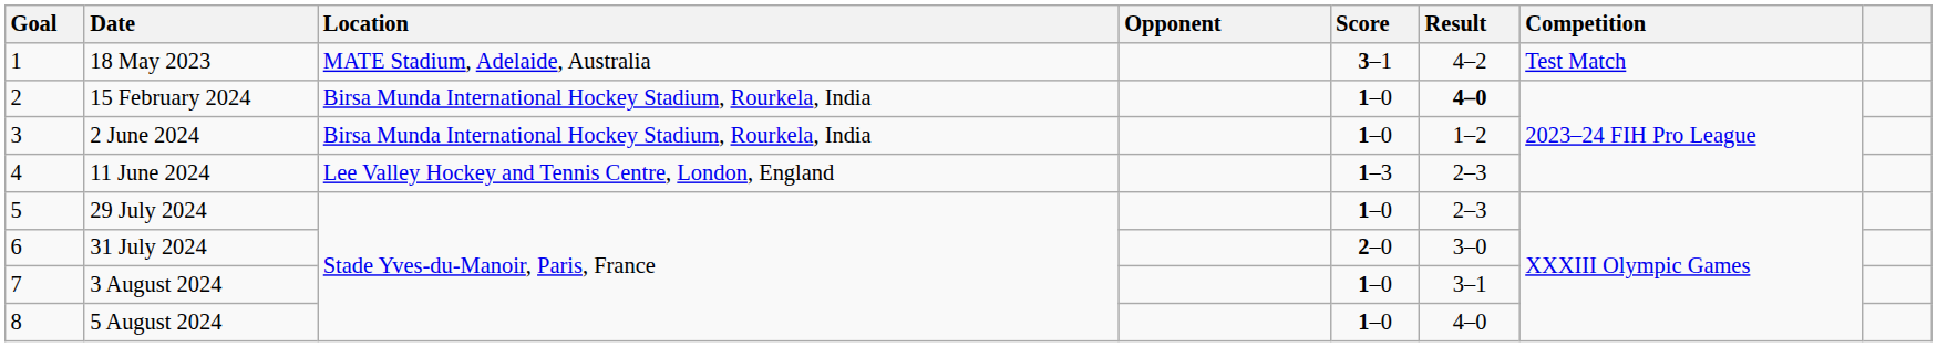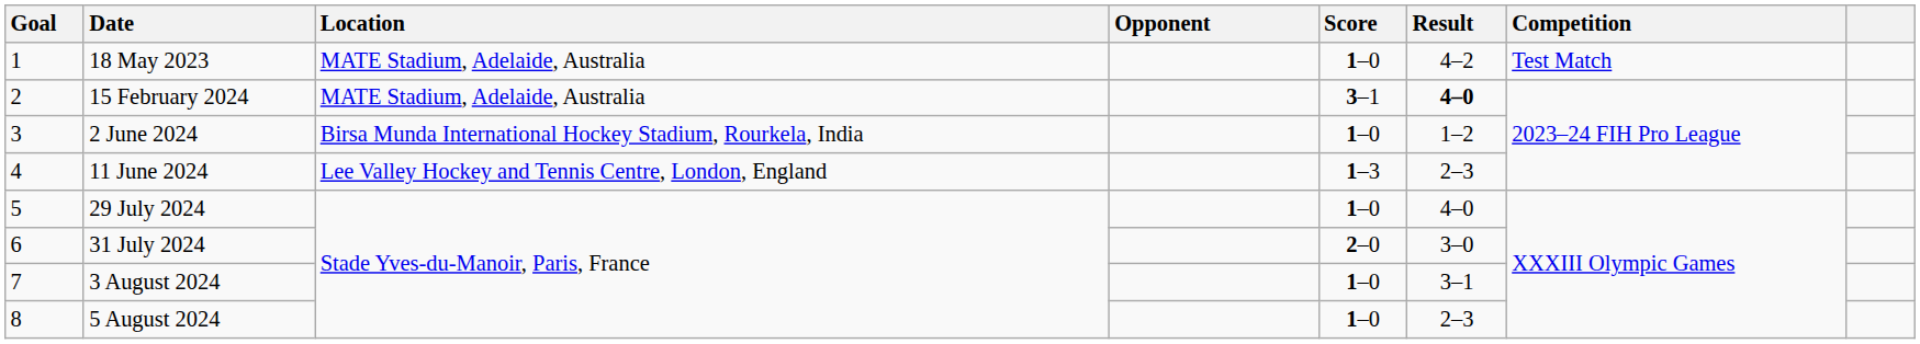18 May 2023 | Score: 3–1 -> 1–0
15 February 2024 | Location: Birsa Munda International Hockey Stadium, Rourkela, India -> MATE Stadium, Adelaide, Australia
15 February 2024 | Score: 1–0 -> 3–1
29 July 2024 | Result: 2–3 -> 4–0
5 August 2024 | Result: 4–0 -> 2–3
